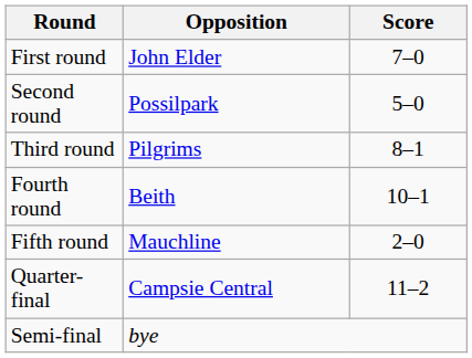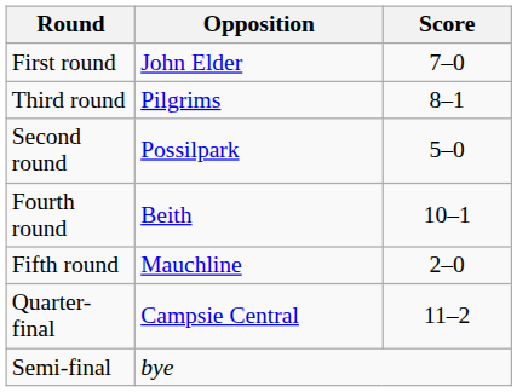rows swapped: Second round <-> Third round
